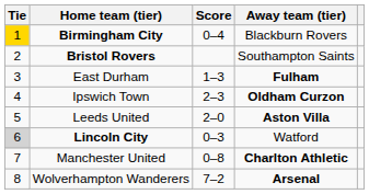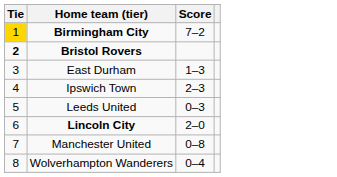- column: Away team (tier) | Blackburn Rovers | Southampton Saints | Fulham | Oldham Curzon | Aston Villa | Watford | Charlton Athletic | Arsenal
Birmingham City | Score: 0–4 -> 7–2
Bristol Rovers | Tie: normal -> bold
Leeds United | Score: 2–0 -> 0–3
Lincoln City | Tie: lightgrey background -> no background
Lincoln City | Score: 0–3 -> 2–0
Wolverhampton Wanderers | Score: 7–2 -> 0–4
